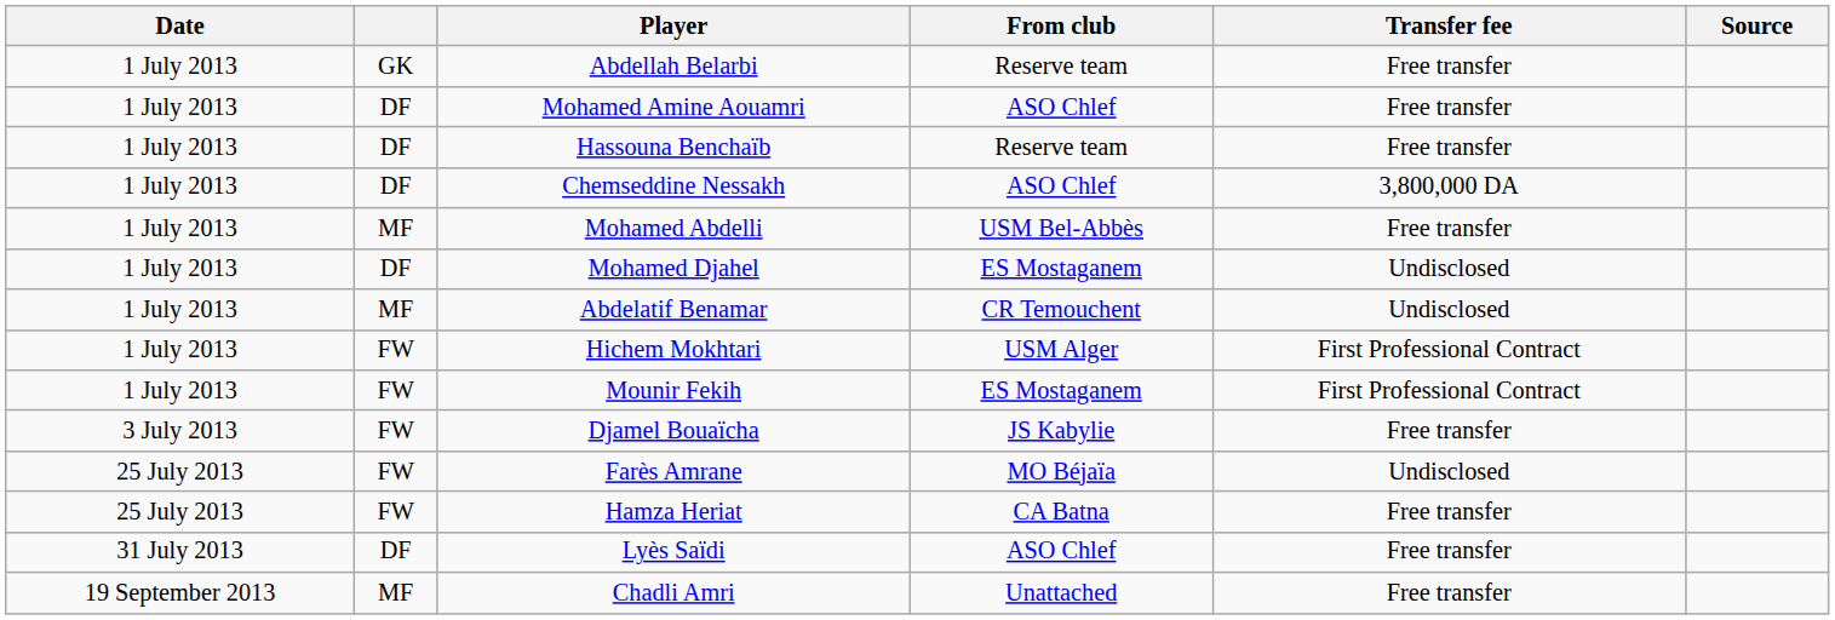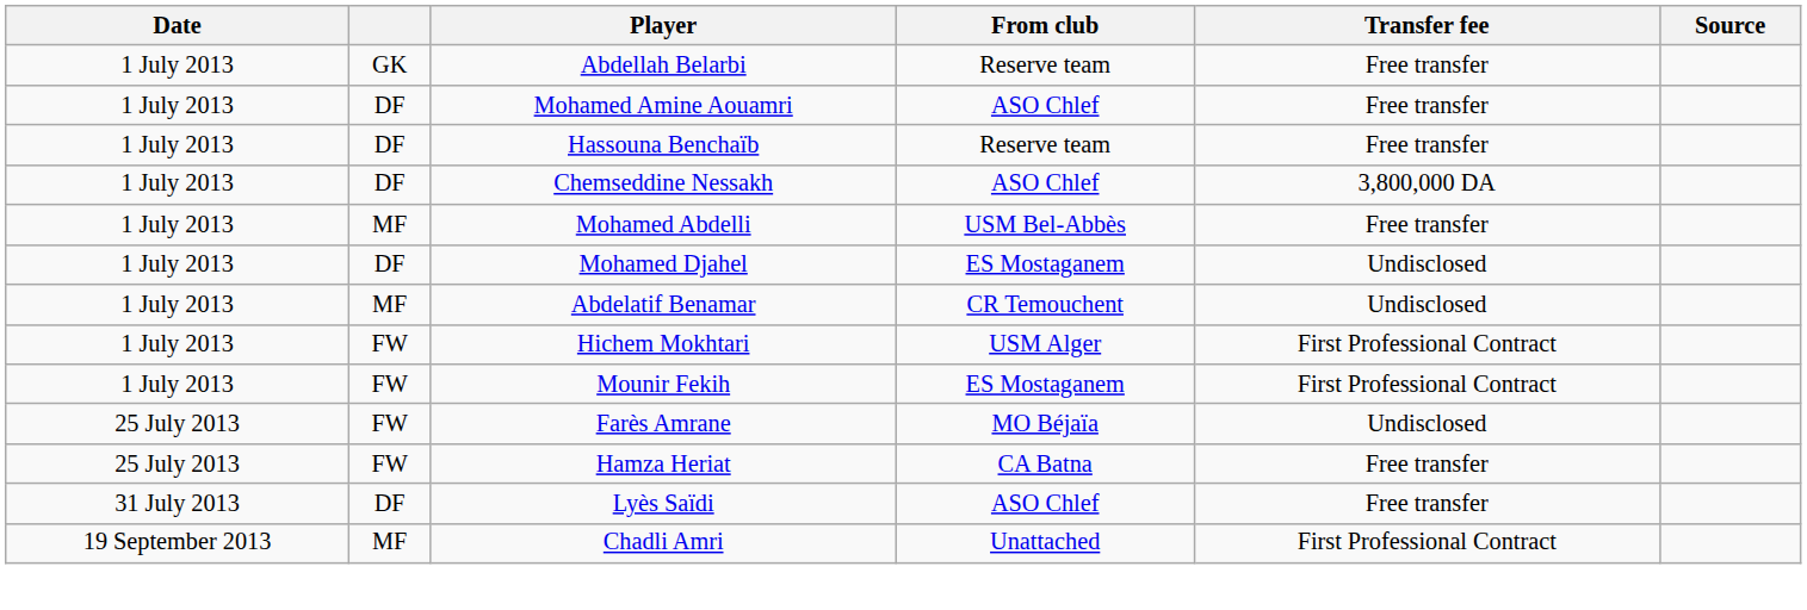- row: 3 July 2013 | FW | Djamel Bouaïcha | JS Kabylie | Free transfer
Chadli Amri | Transfer fee: Free transfer -> First Professional Contract
